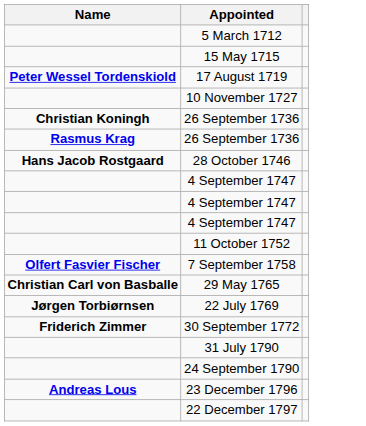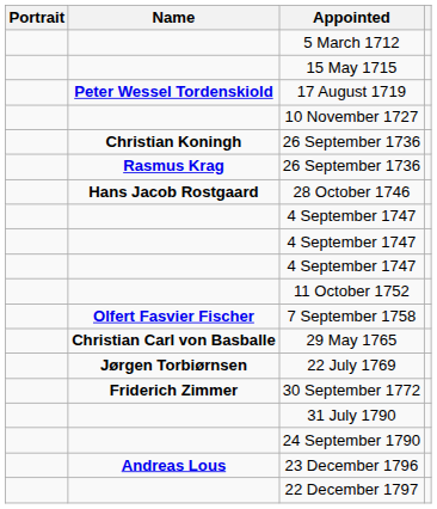+ column: Portrait
